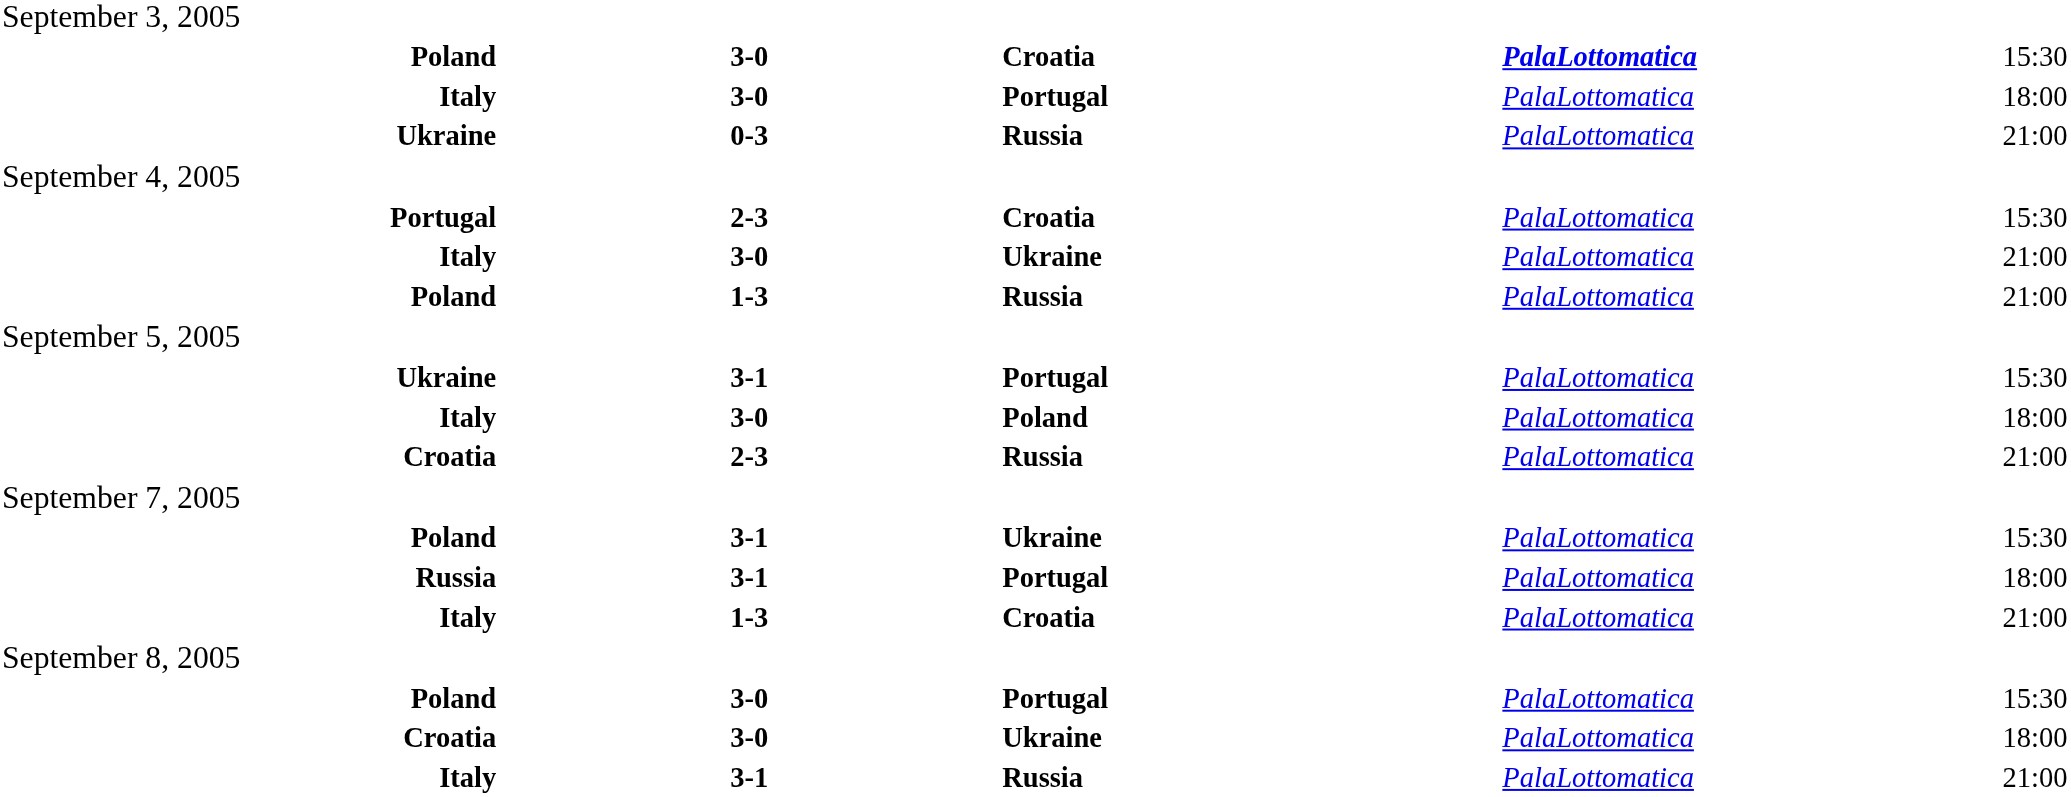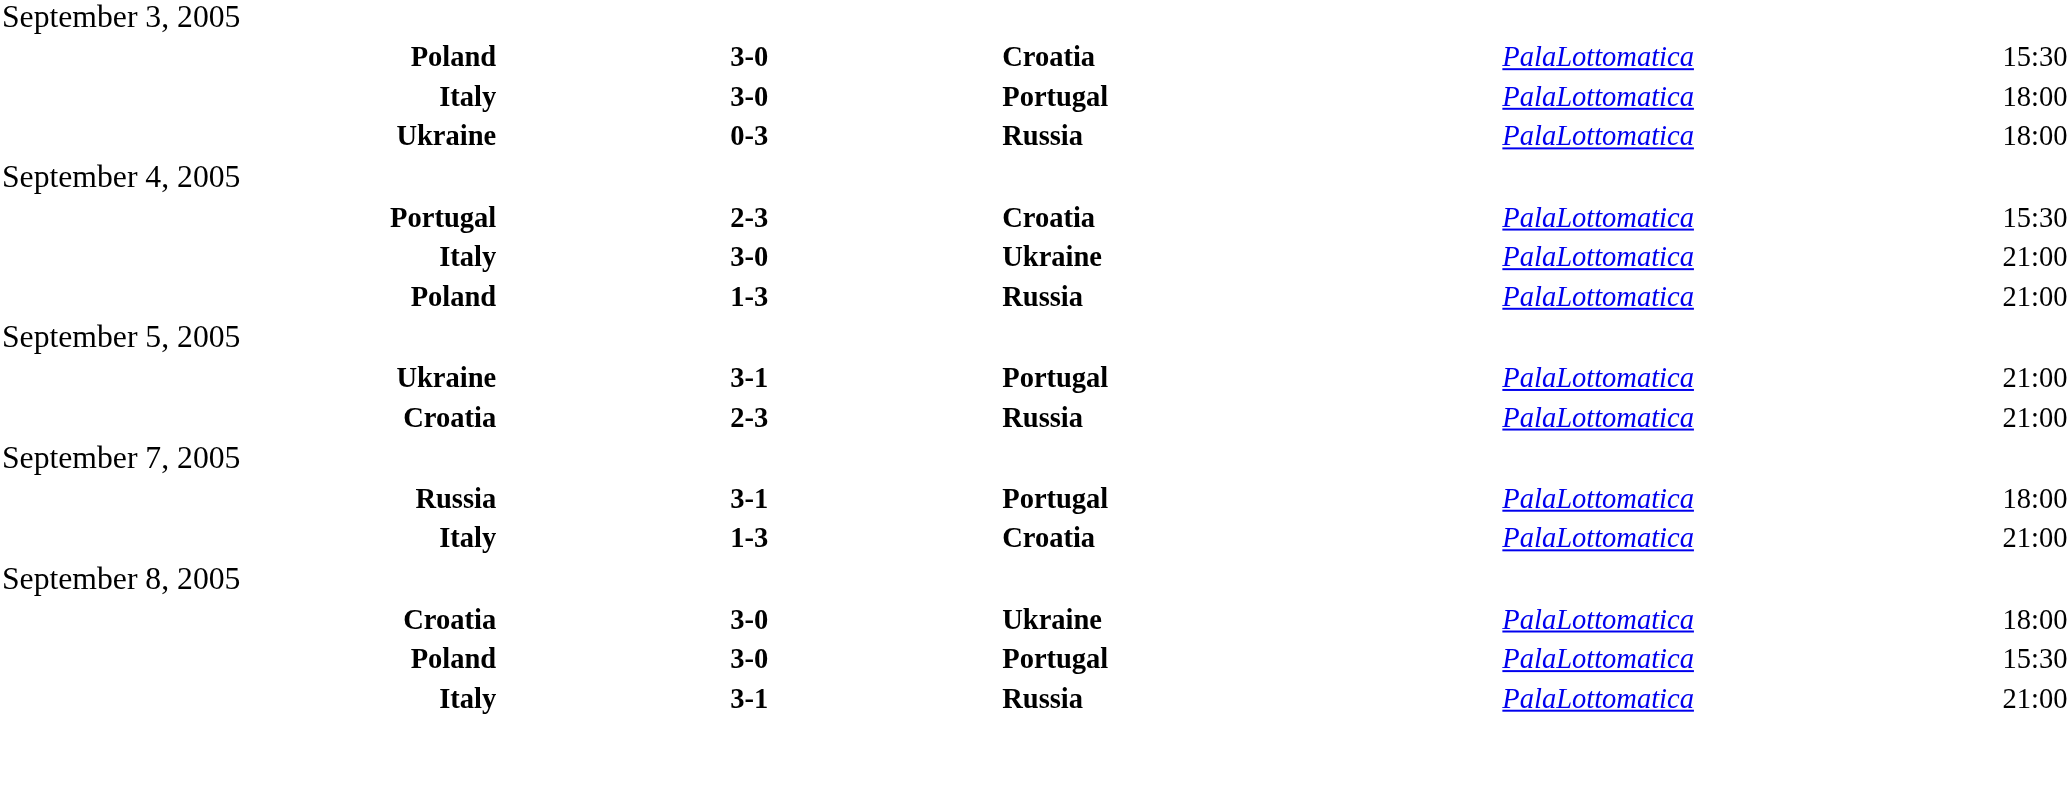Poland / Croatia | column 4: bold -> normal
Ukraine / Russia | column 5: 21:00 -> 18:00
Ukraine / Portugal | column 5: 15:30 -> 21:00
- row: Italy | 3-0 | Poland | PalaLottomatica | 18:00
- row: Poland | 3-1 | Ukraine | PalaLottomatica | 15:30
rows swapped: Poland / Portugal <-> Croatia / Ukraine
